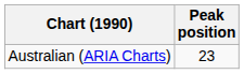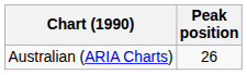Australian (ARIA Charts) | Peak position: 23 -> 26
